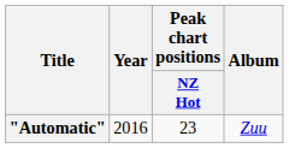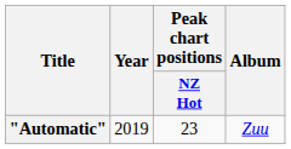"Automatic" | Year: 2016 -> 2019
